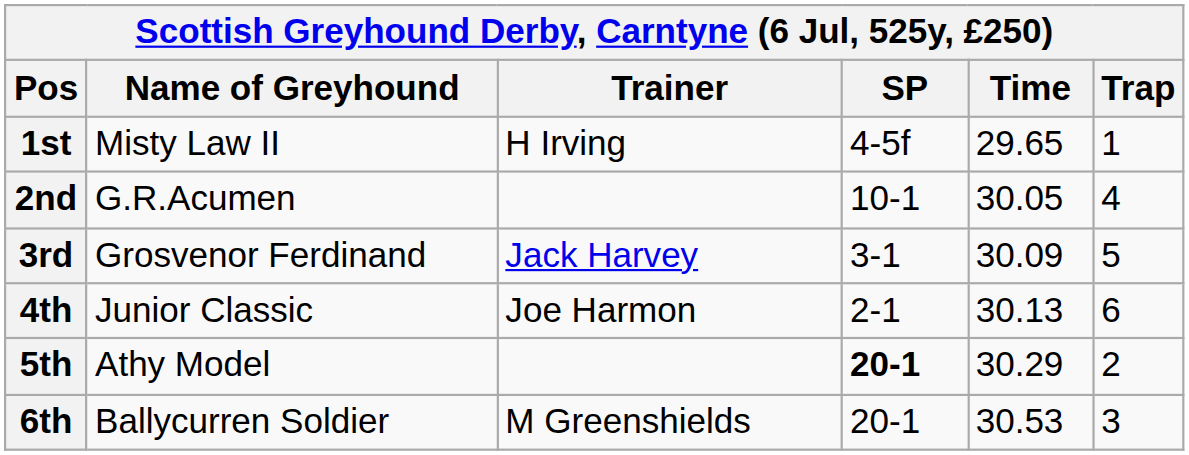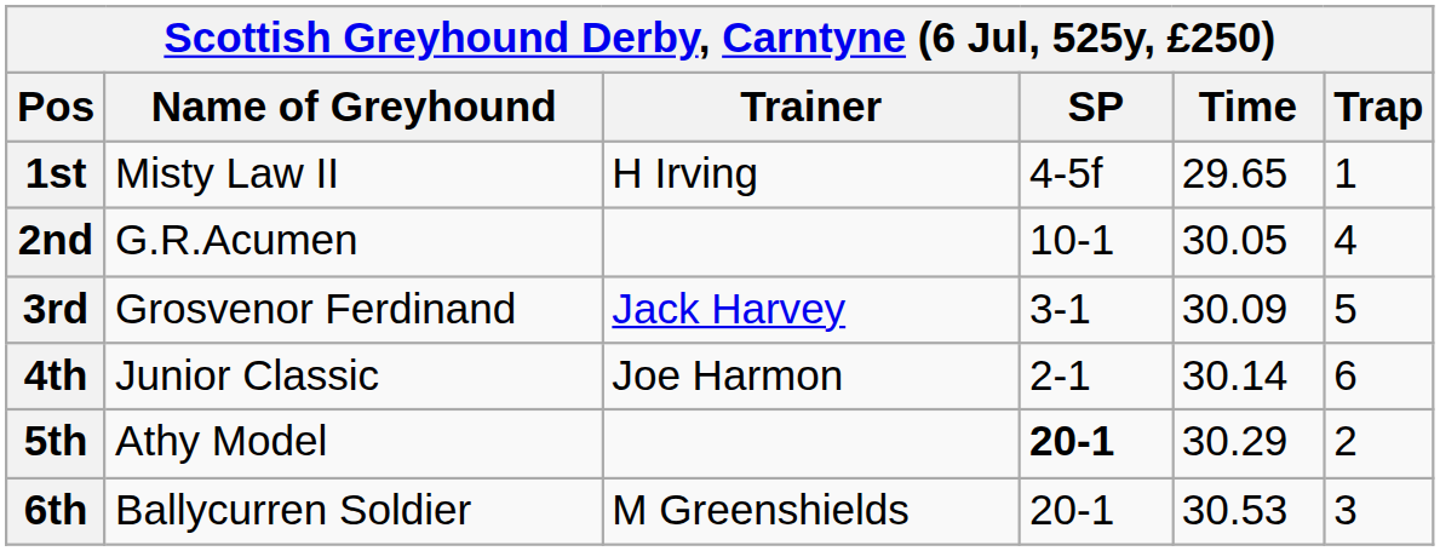4th | Time: 30.13 -> 30.14
